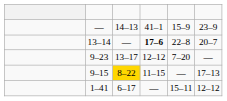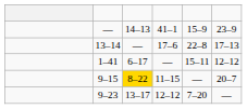13–14 | column 4: bold -> normal
13–14 | column 6: 20–7 -> 17–13
rows swapped: 1–41 <-> 9–23
9–15 | column 6: 17–13 -> 20–7
